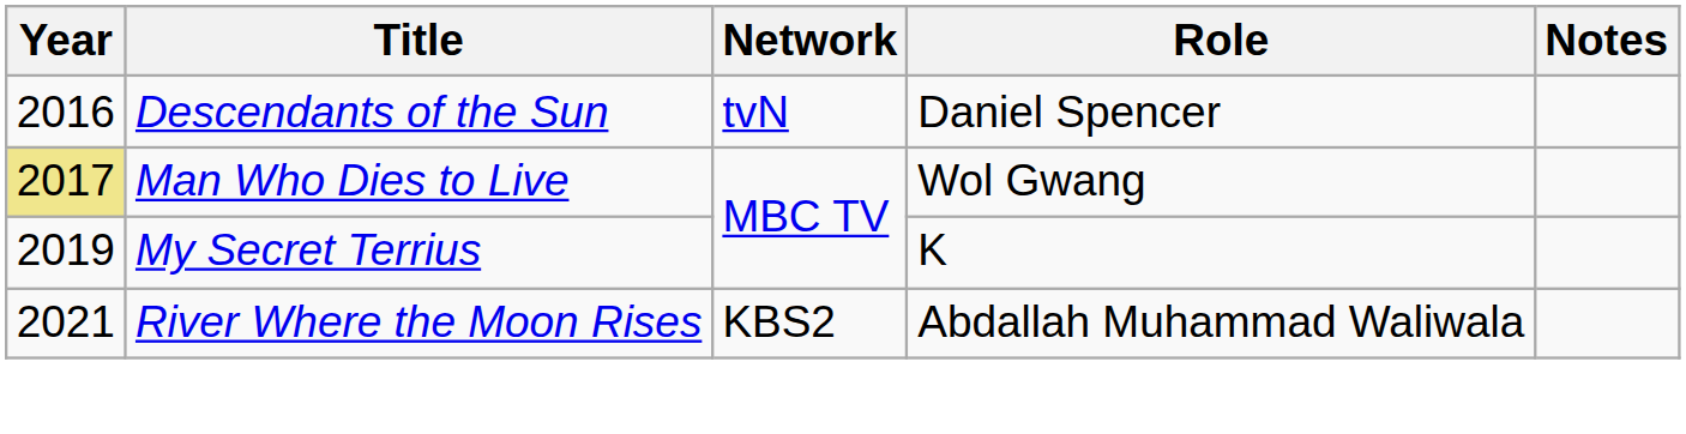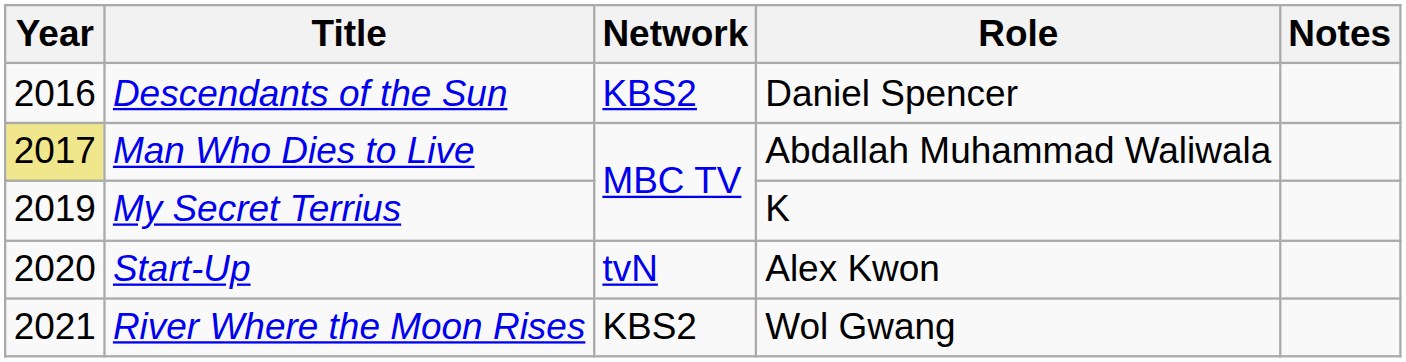Descendants of the Sun | Network: tvN -> KBS2
Man Who Dies to Live | Role: Wol Gwang -> Abdallah Muhammad Waliwala
+ row: 2020 | Start-Up | tvN | Alex Kwon
River Where the Moon Rises | Role: Abdallah Muhammad Waliwala -> Wol Gwang
